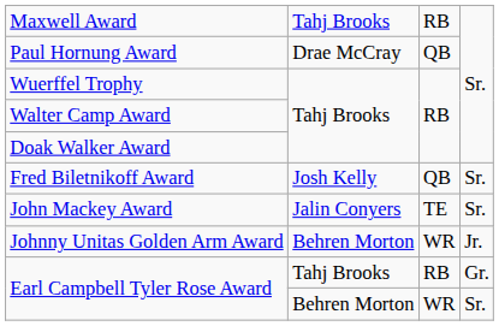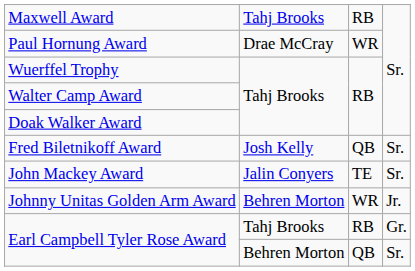Paul Hornung Award | column 3: QB -> WR
Earl Campbell Tyler Rose Award / Behren Morton | column 3: WR -> QB
